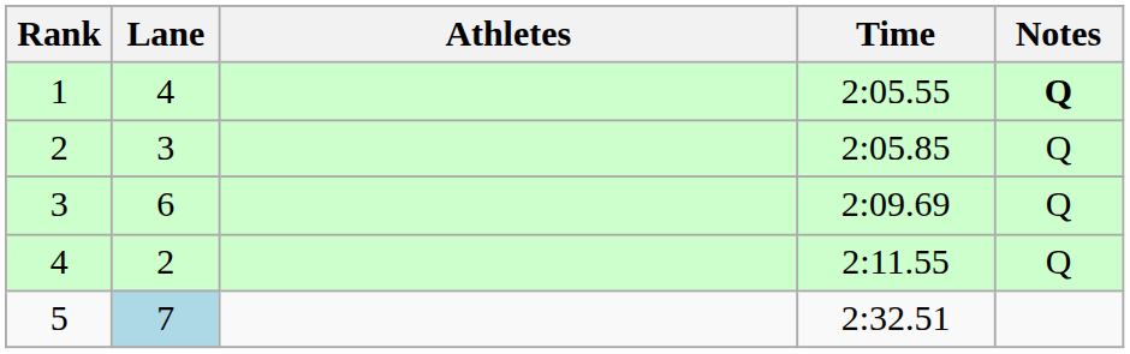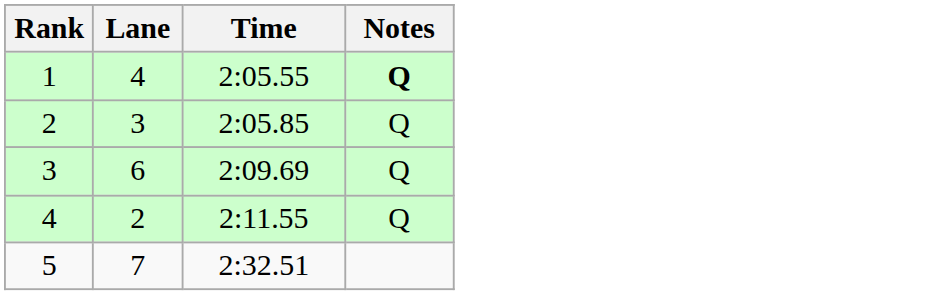- column: Athletes
5 | Lane: lightblue background -> no background
